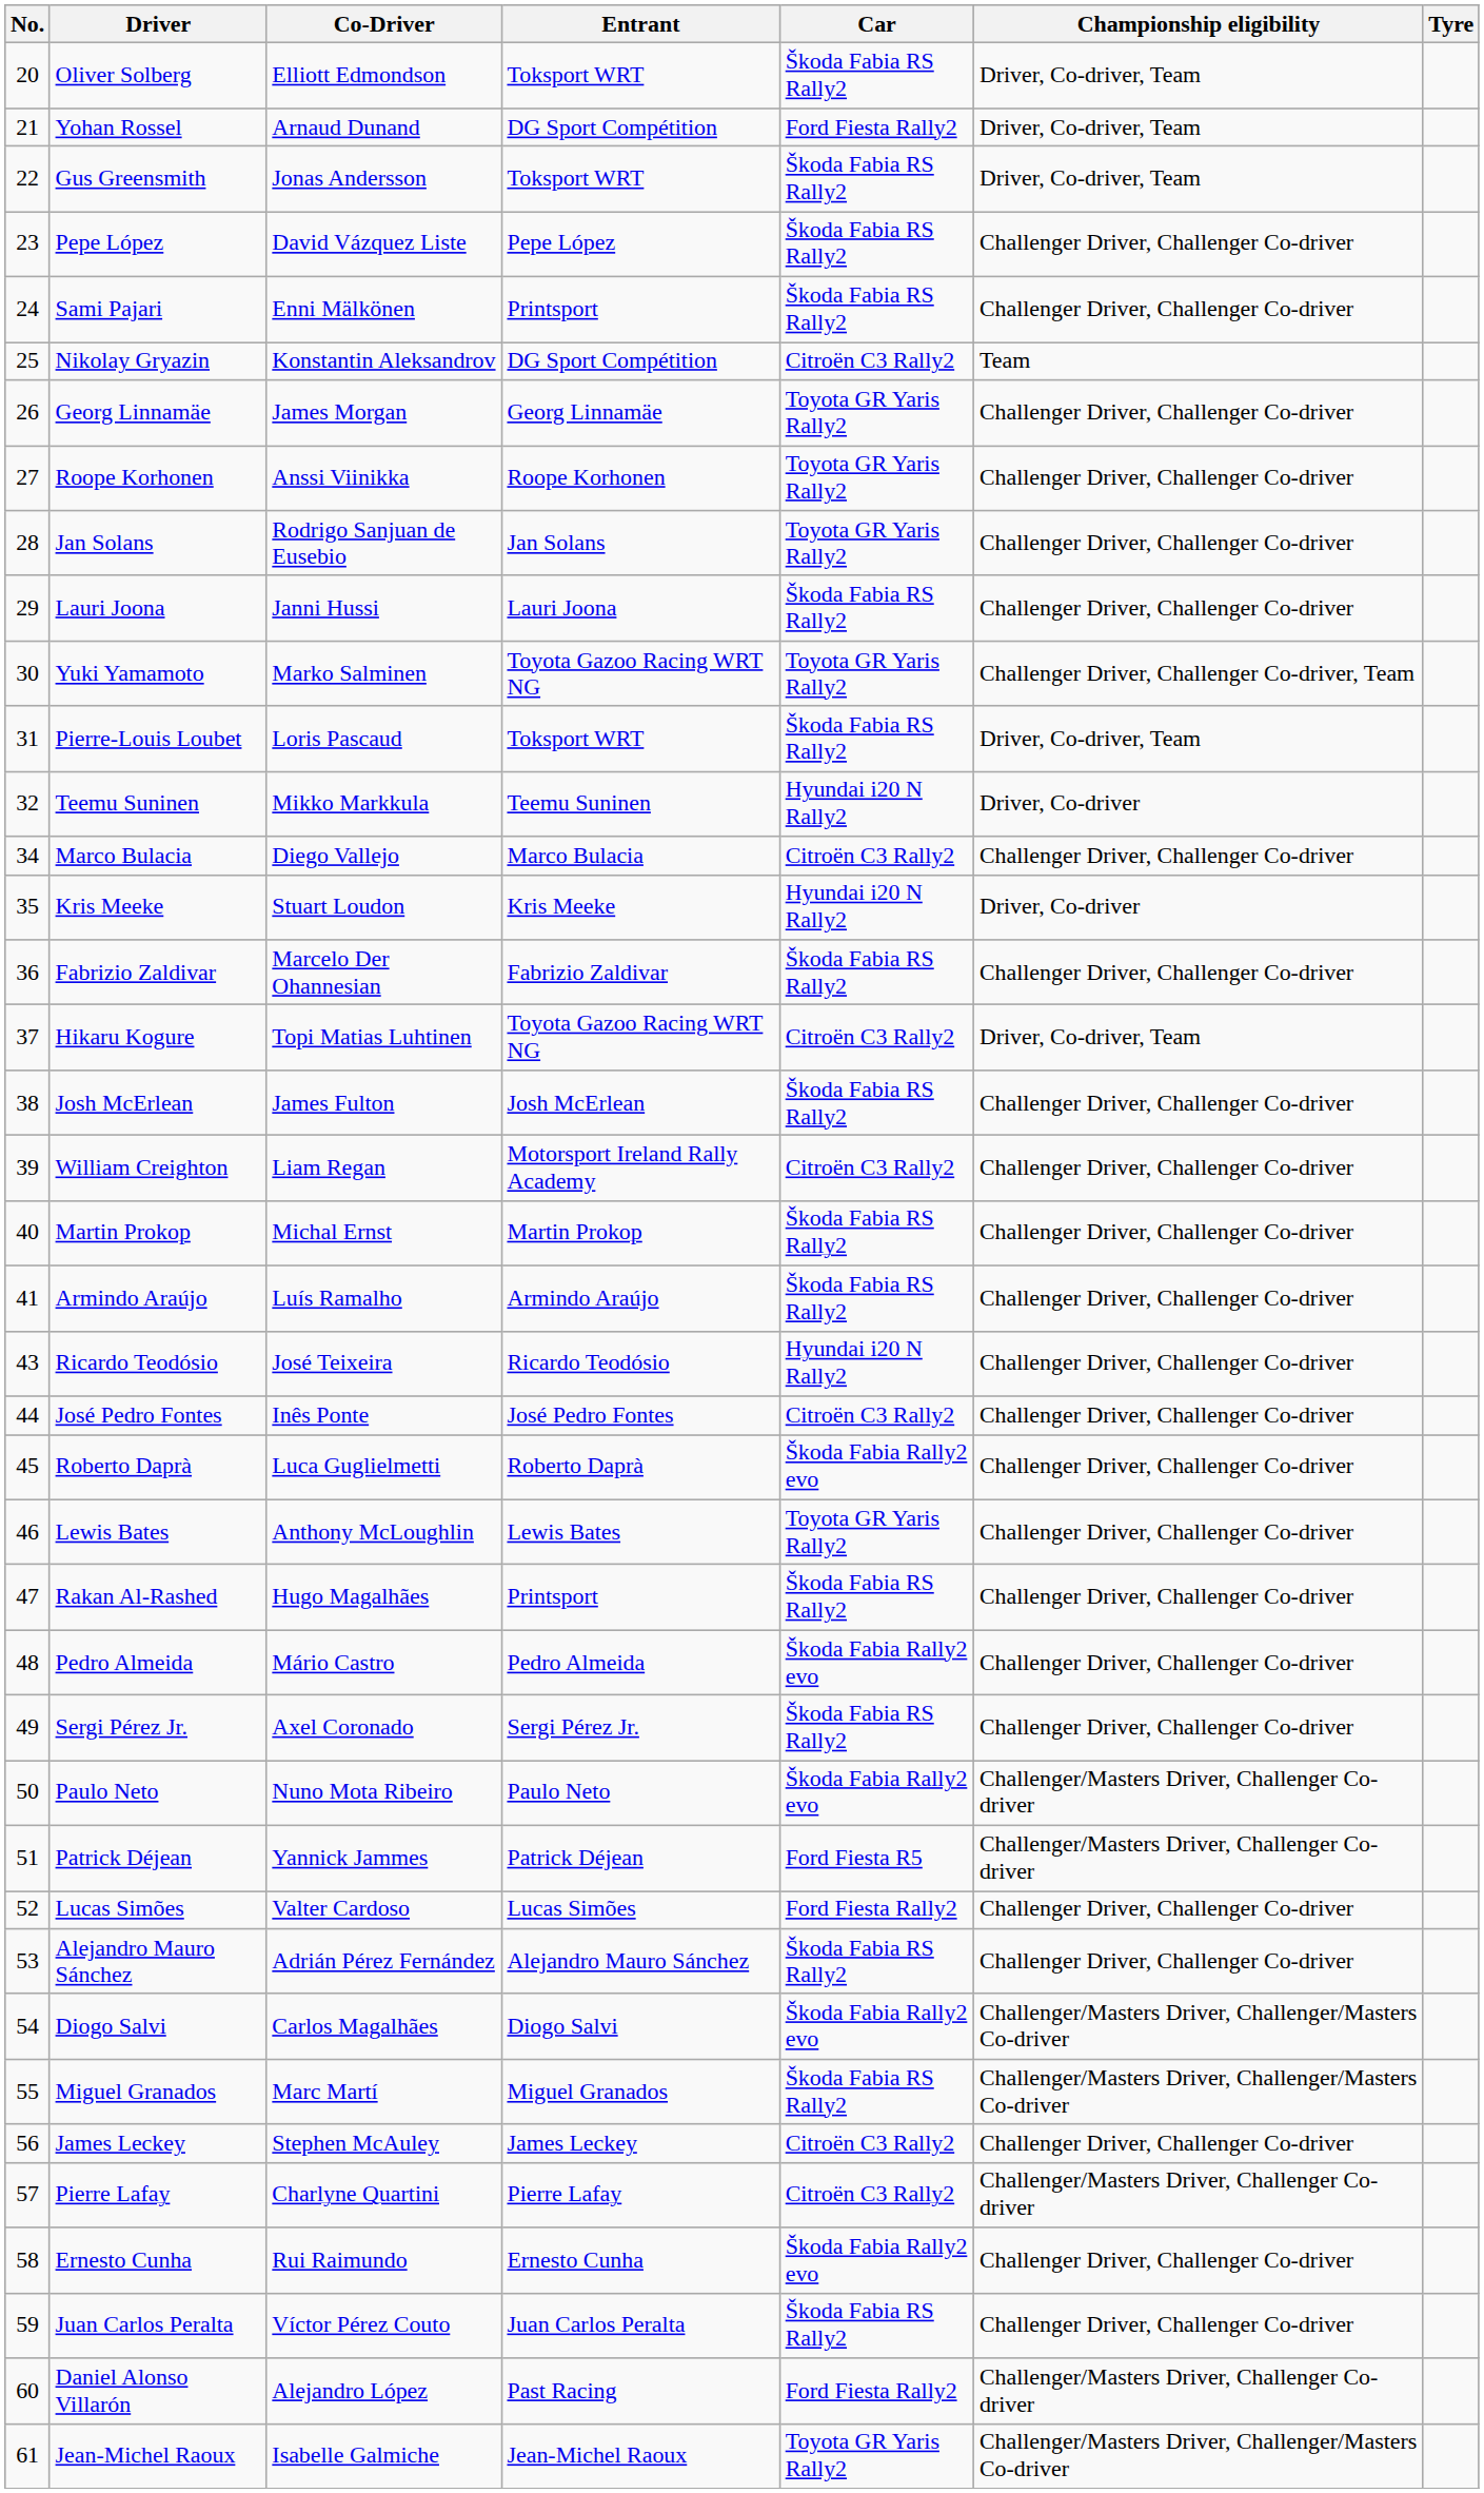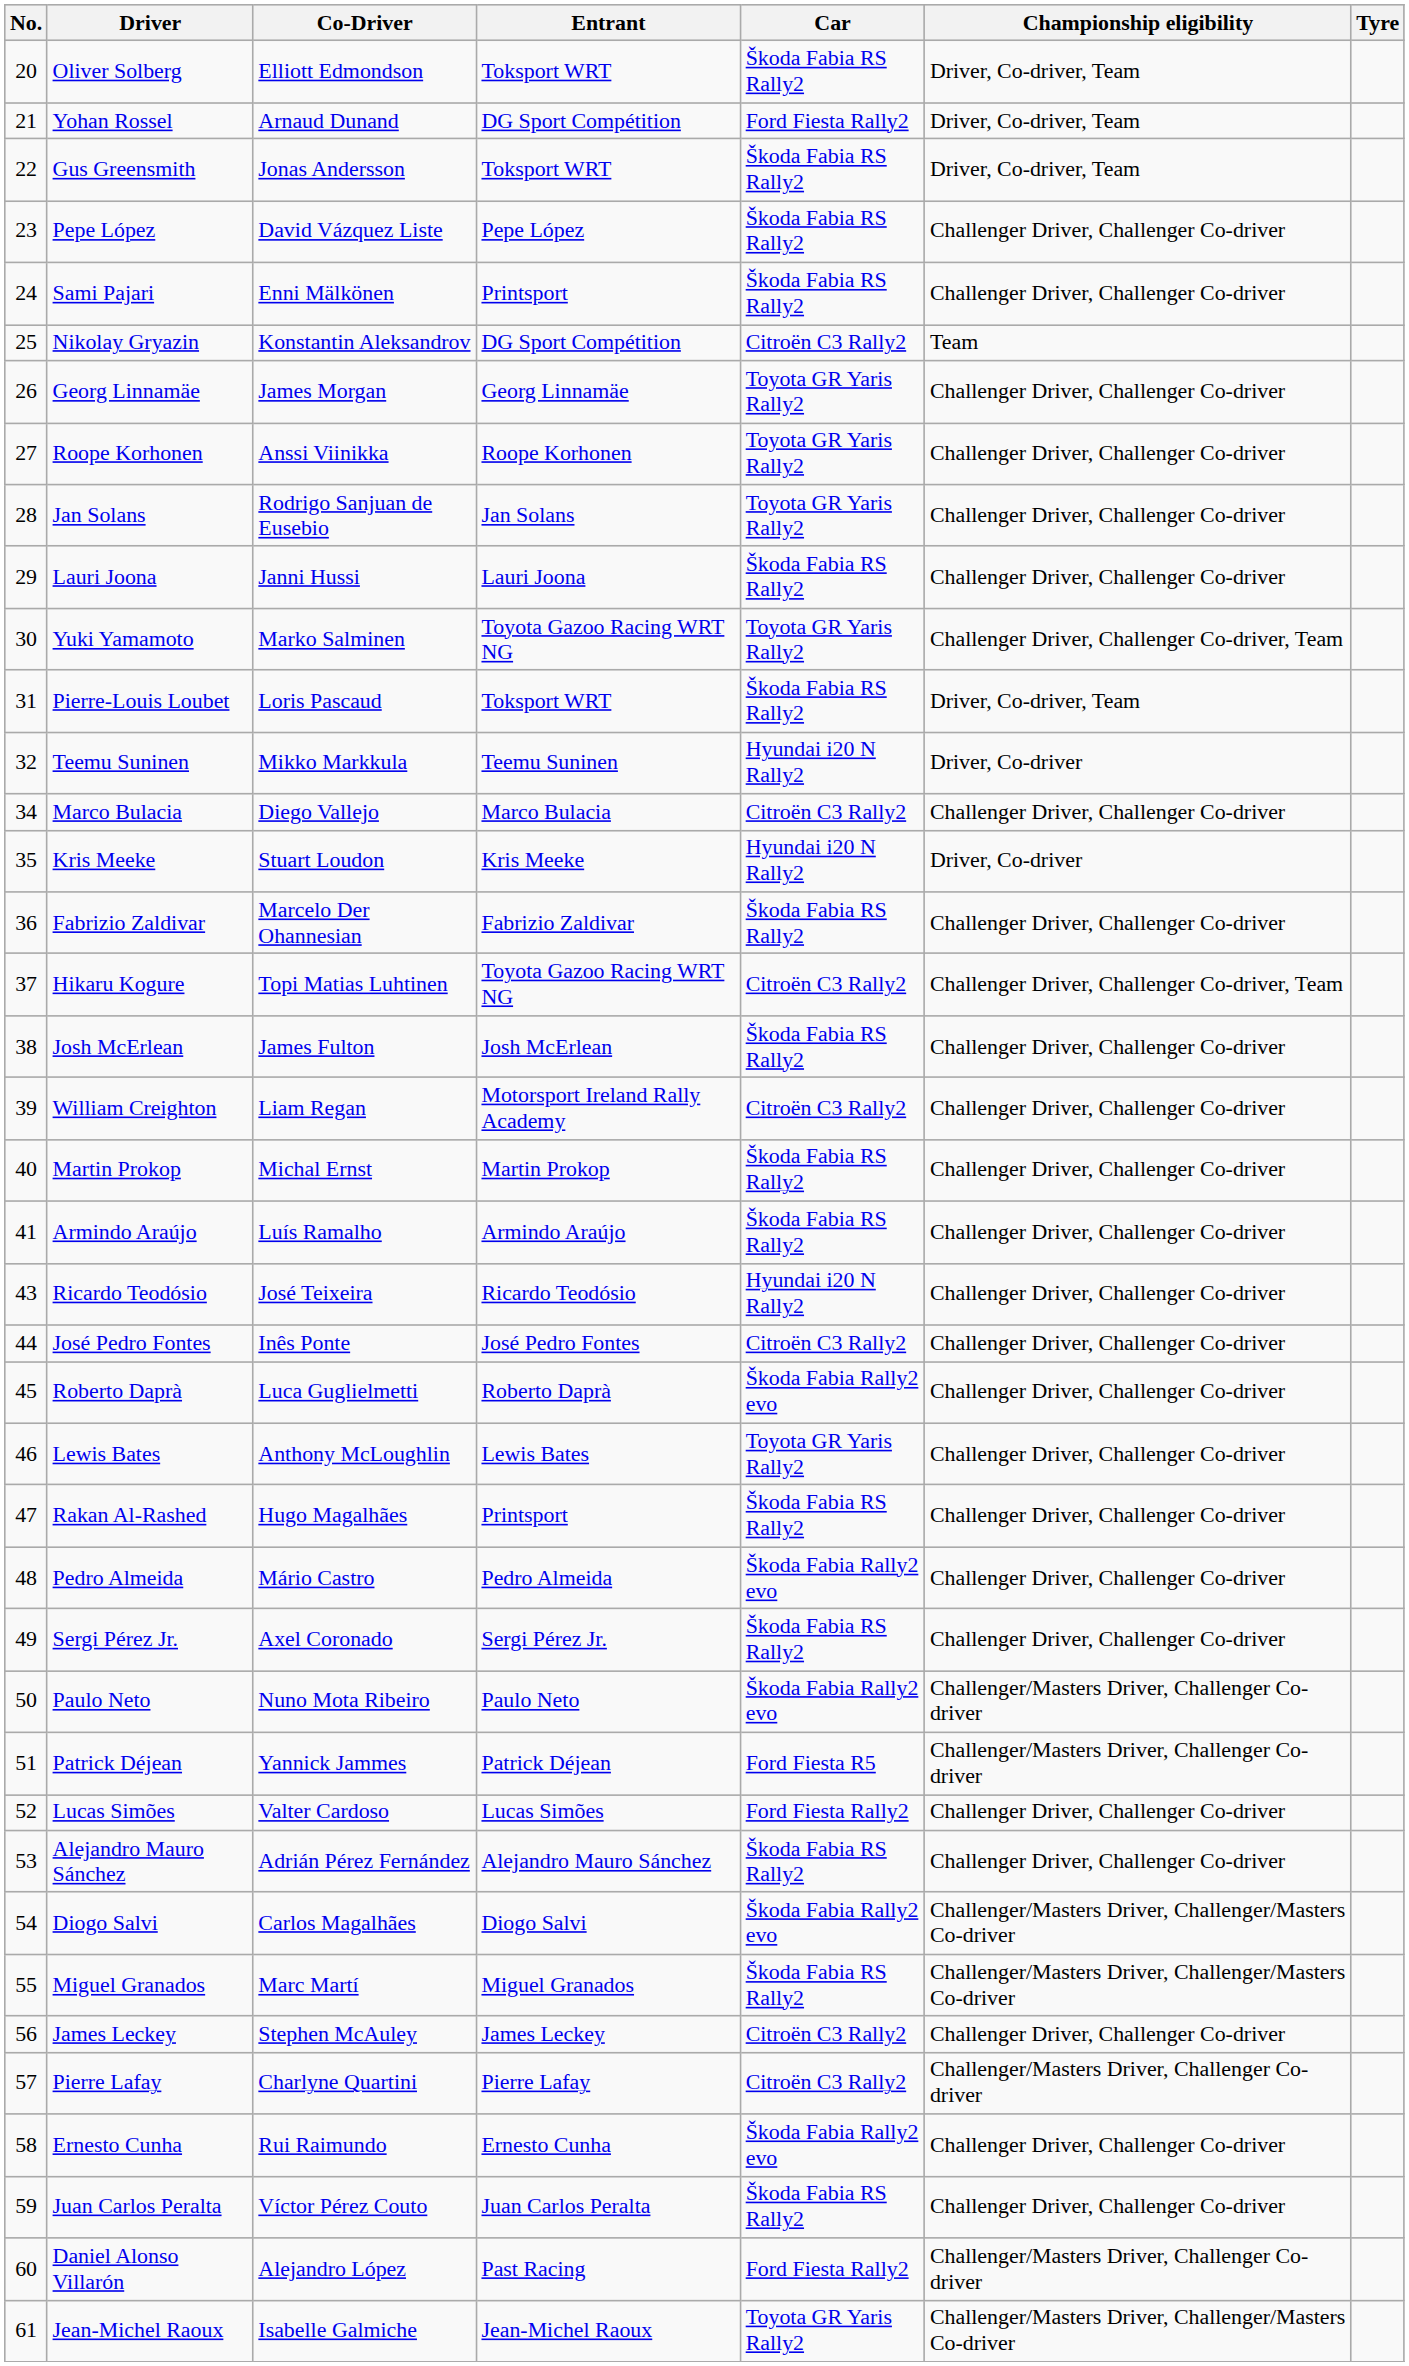Hikaru Kogure | Championship eligibility: Driver, Co-driver, Team -> Challenger Driver, Challenger Co-driver, Team
